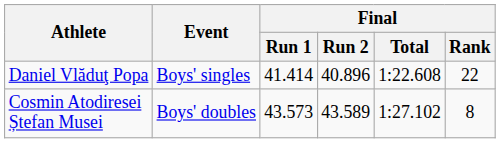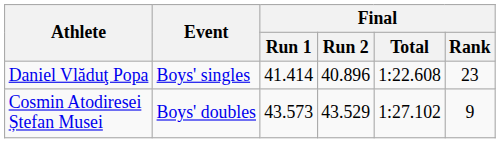Daniel Vlăduţ Popa | Final / Rank: 22 -> 23
Cosmin Atodiresei Ștefan Musei | Final / Run 2: 43.589 -> 43.529
Cosmin Atodiresei Ștefan Musei | Final / Rank: 8 -> 9
